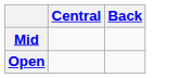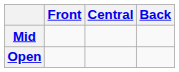+ column: Front
